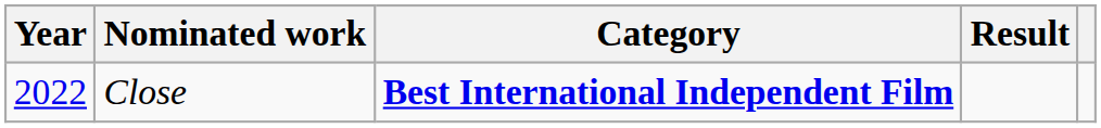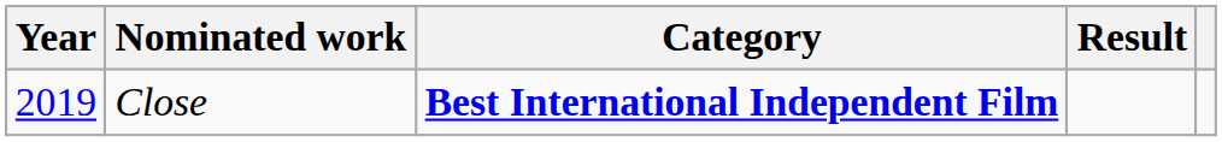Close | Year: 2022 -> 2019
